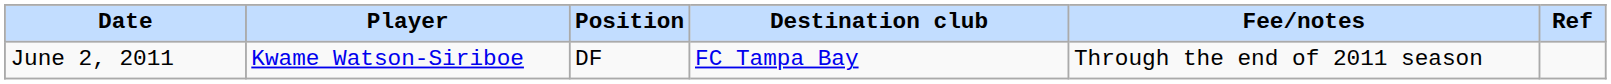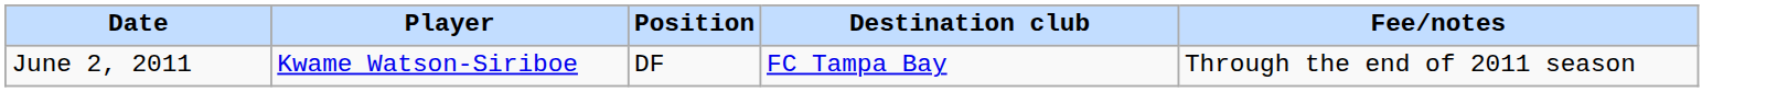- column: Ref
